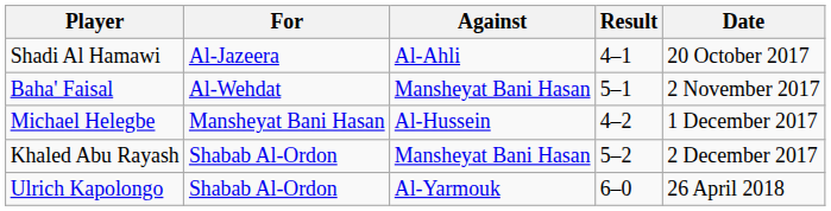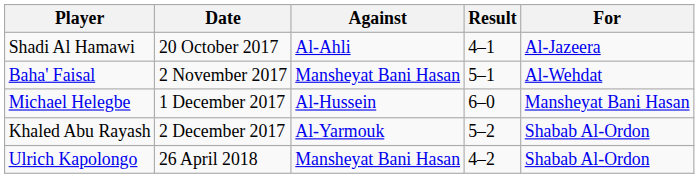columns swapped: For <-> Date
Michael Helegbe | Result: 4–2 -> 6–0
Khaled Abu Rayash | Against: Mansheyat Bani Hasan -> Al-Yarmouk
Ulrich Kapolongo | Against: Al-Yarmouk -> Mansheyat Bani Hasan
Ulrich Kapolongo | Result: 6–0 -> 4–2
